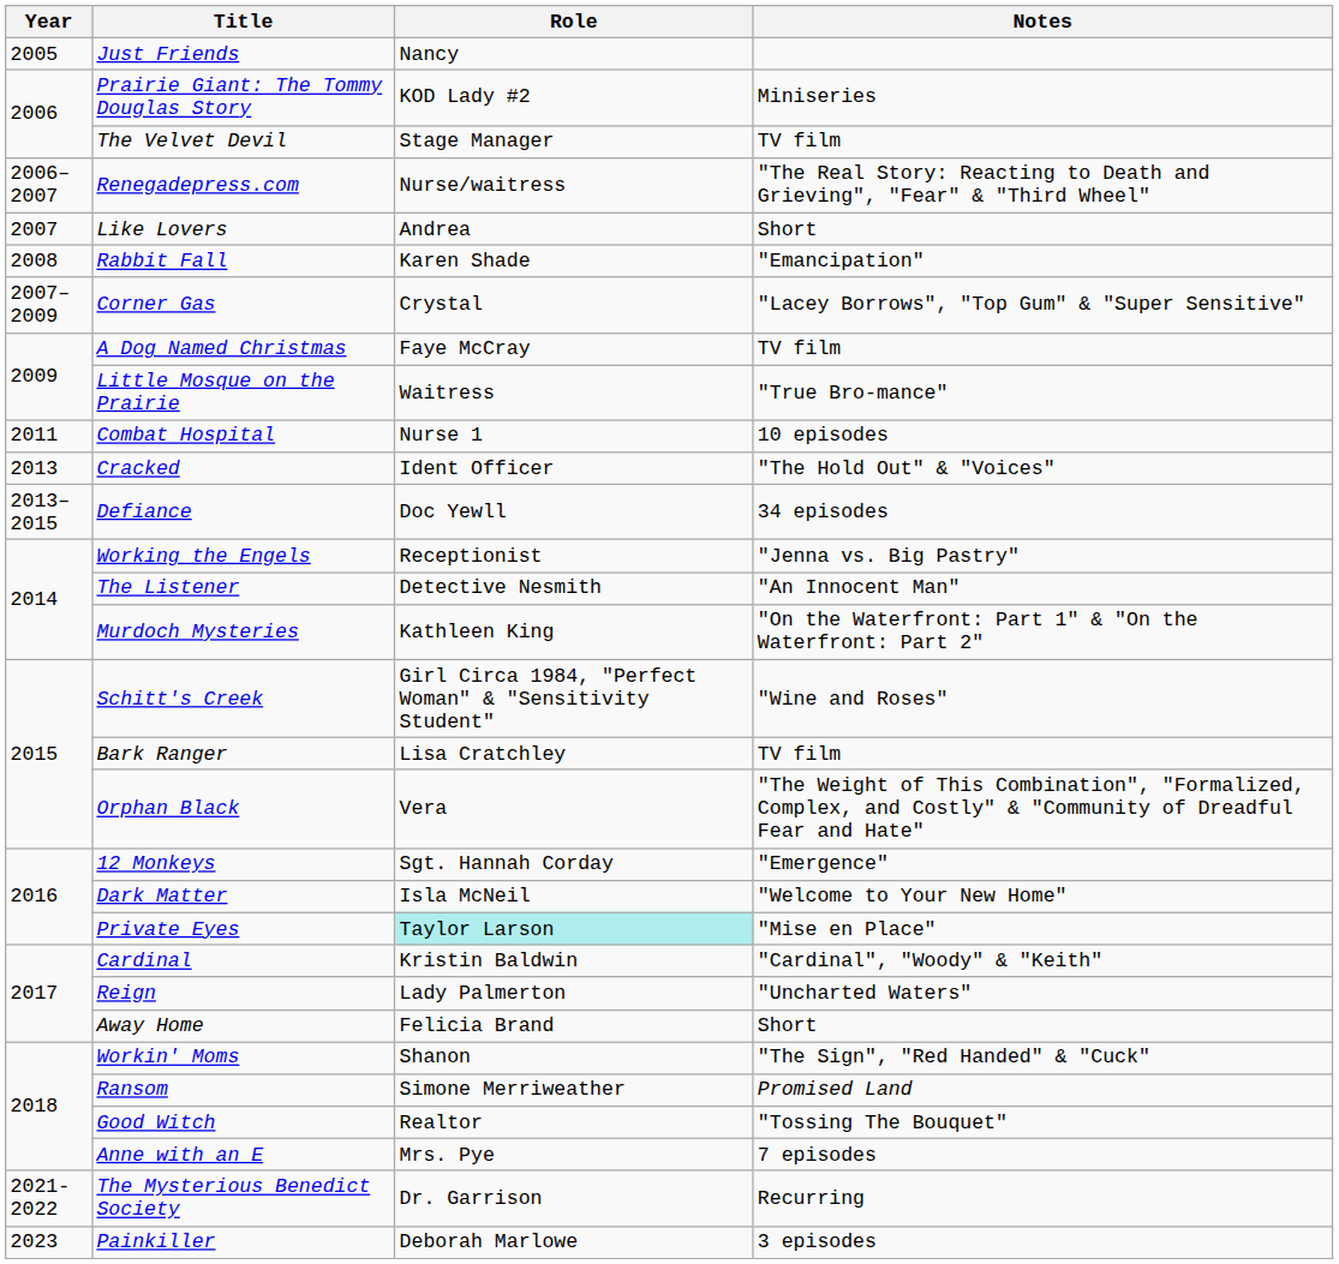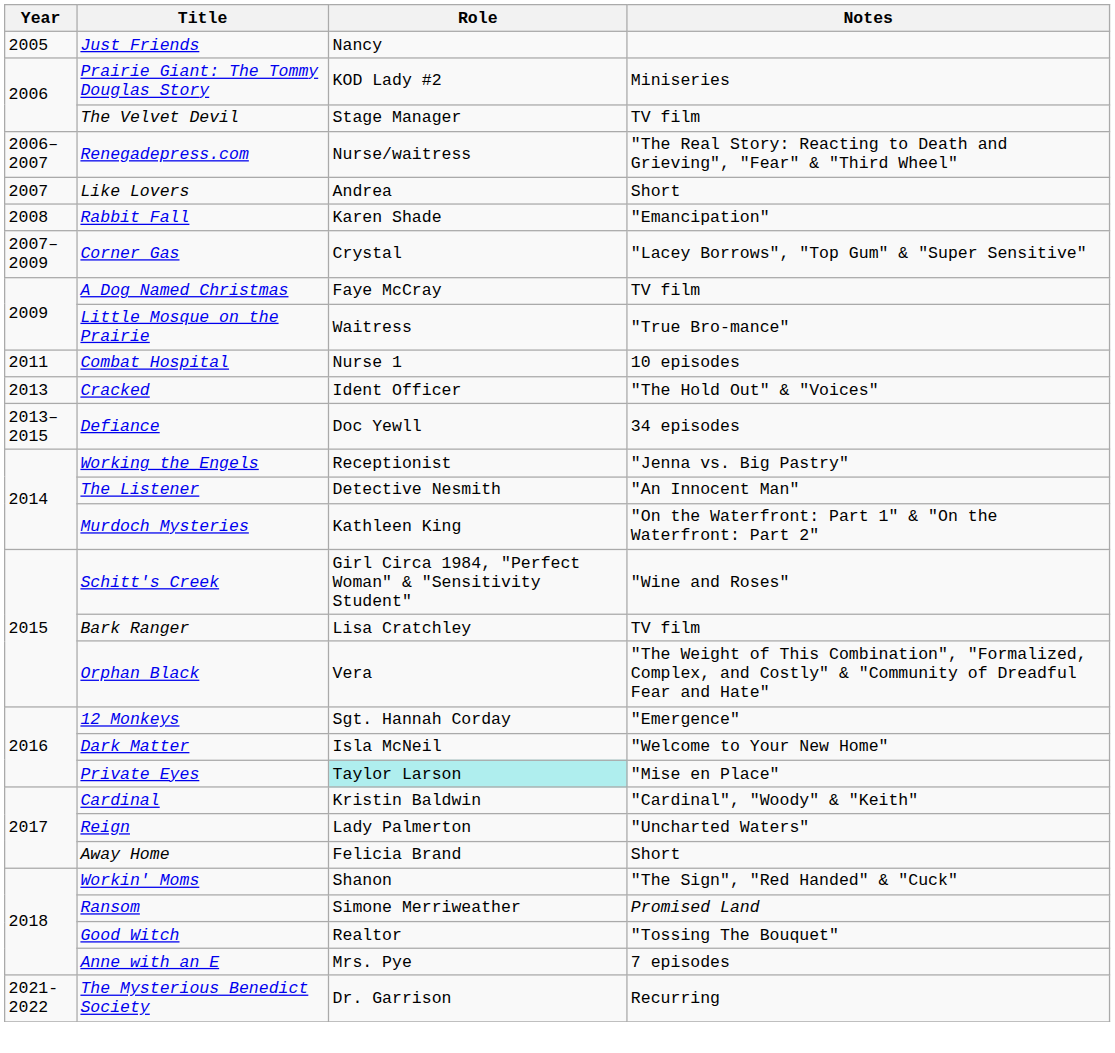- row: 2023 | Painkiller | Deborah Marlowe | 3 episodes
